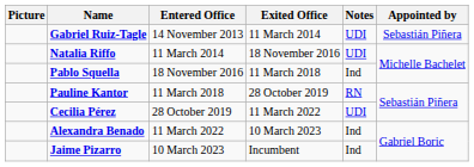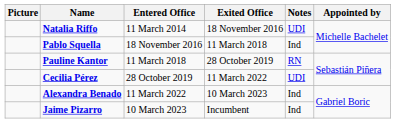- row: Gabriel Ruiz-Tagle | 14 November 2013 | 11 March 2014 | UDI | Sebastián Piñera
